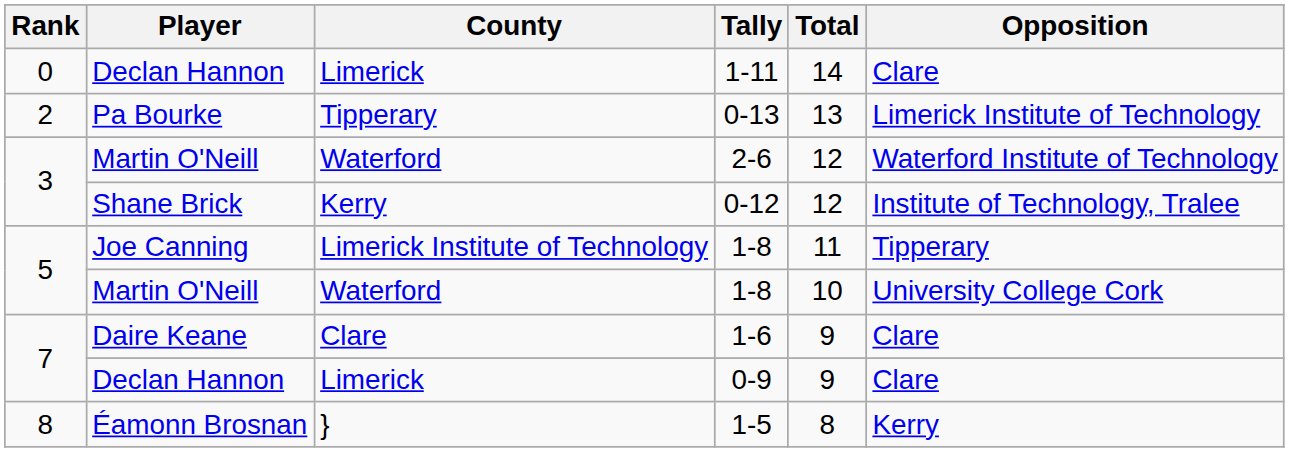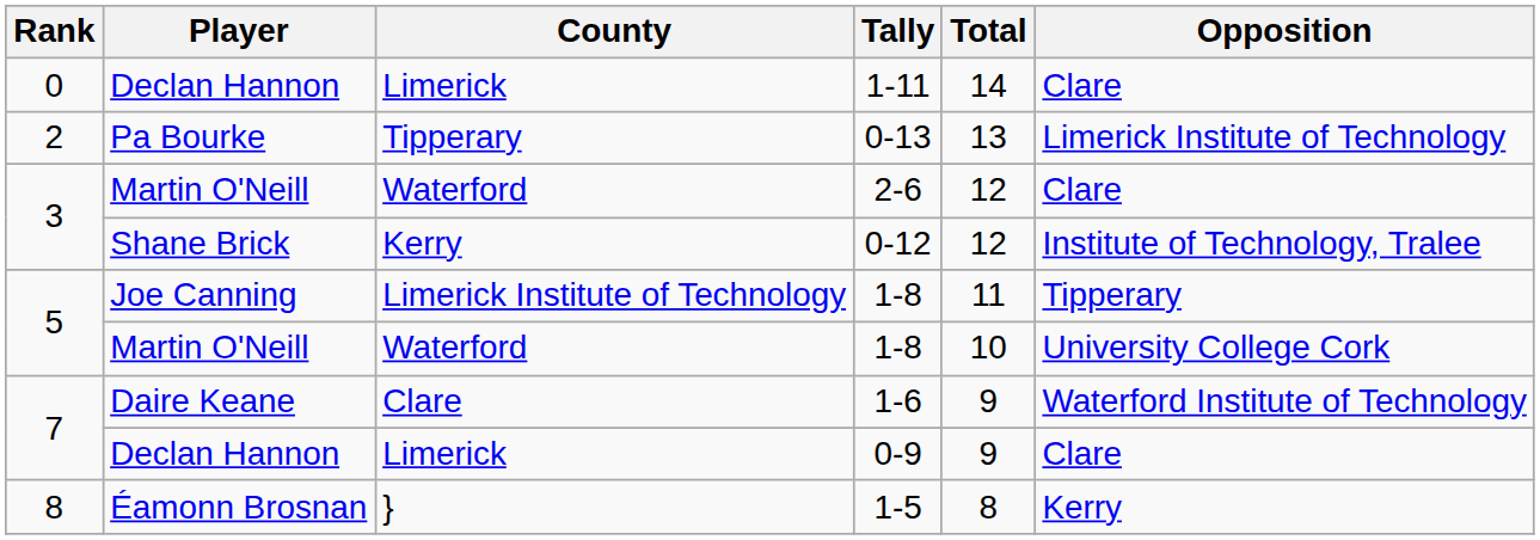2-6 | Opposition: Waterford Institute of Technology -> Clare
1-6 | Opposition: Clare -> Waterford Institute of Technology
